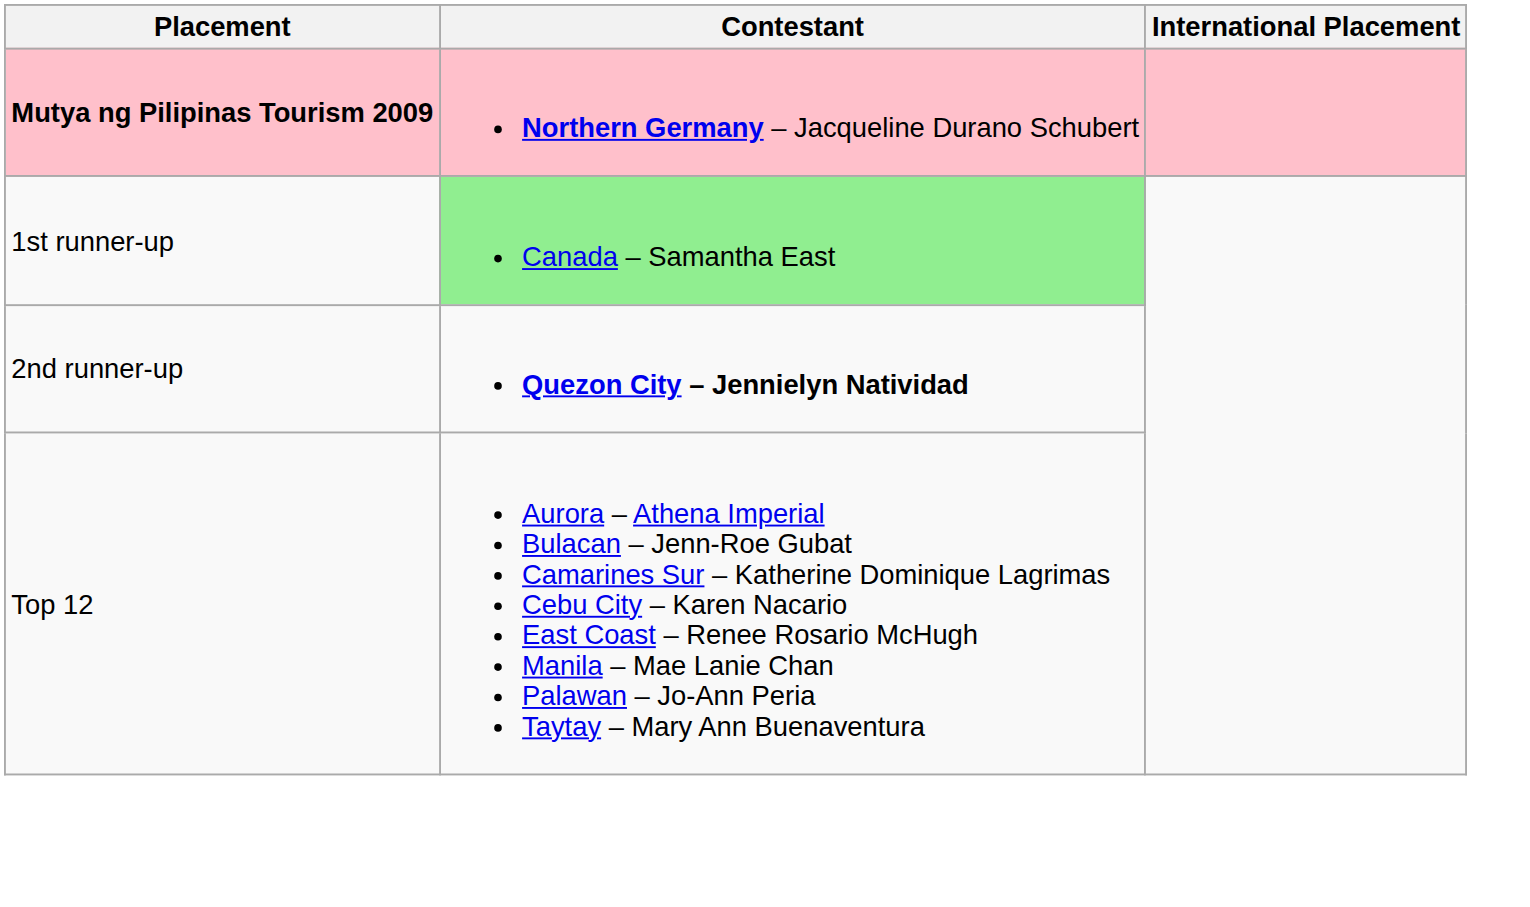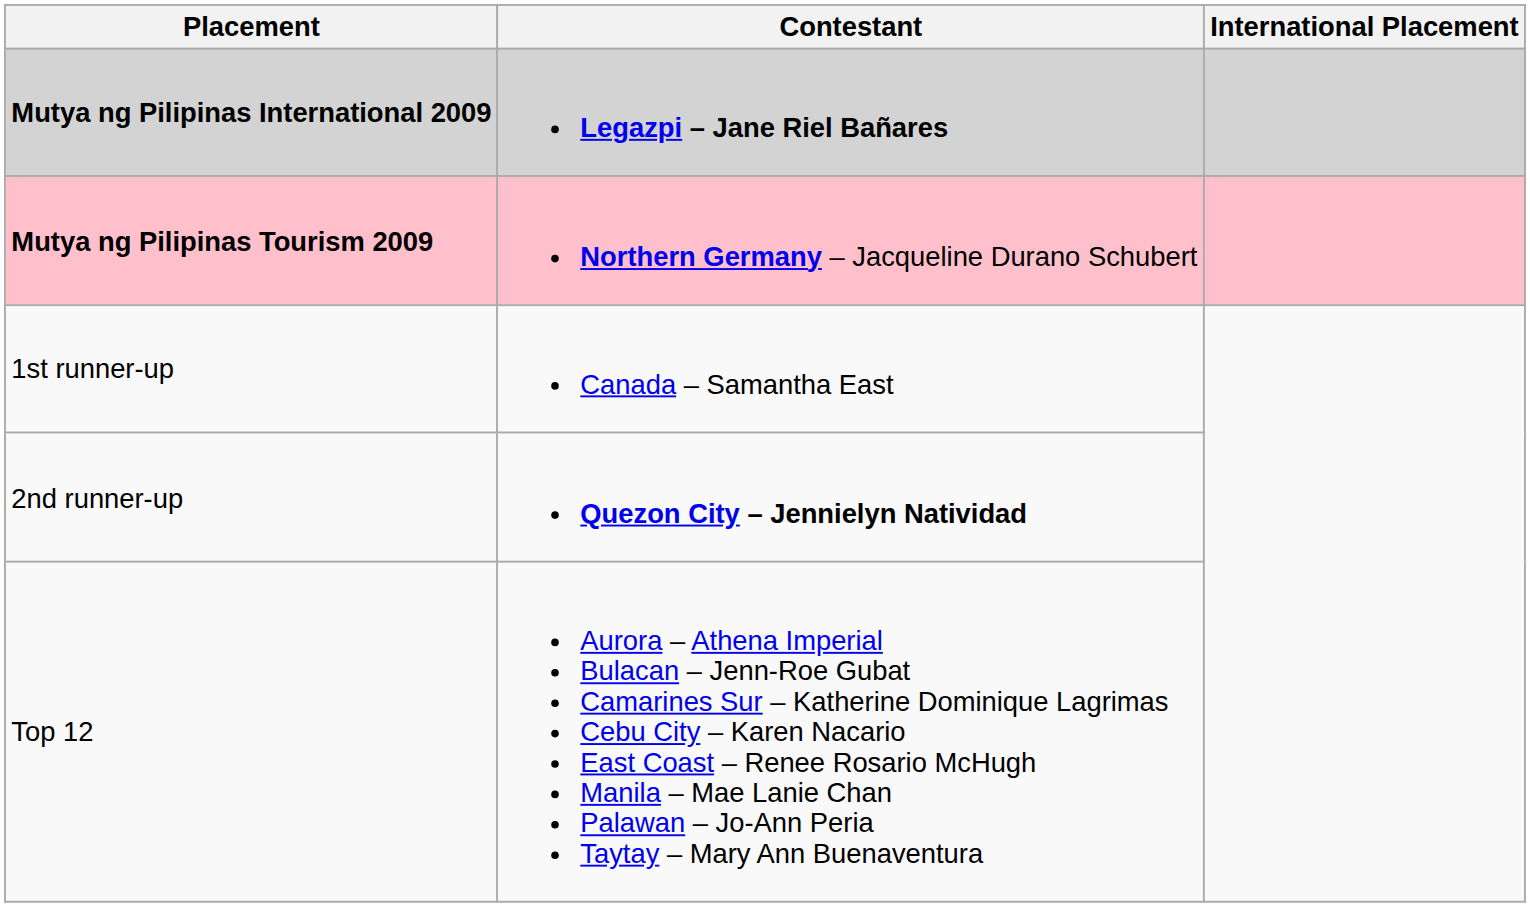+ row: Mutya ng Pilipinas International 2009 | Legazpi – Jane Riel Bañares
1st runner-up | Contestant: lightgreen background -> no background
